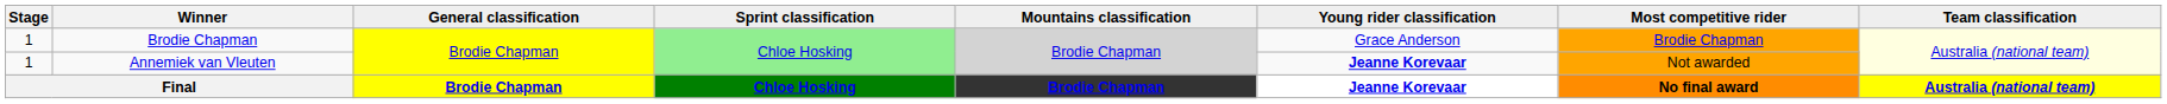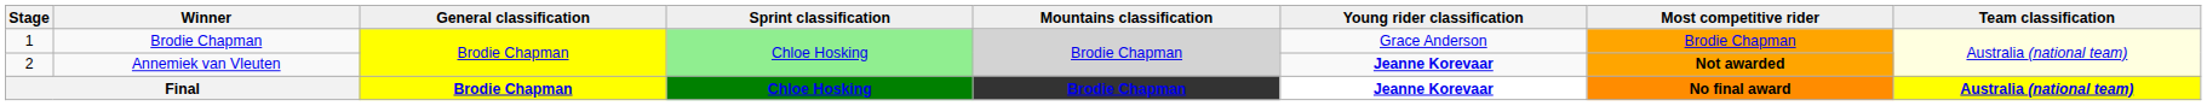Annemiek van Vleuten | Stage: 1 -> 2
Annemiek van Vleuten | Most competitive rider: normal -> bold
